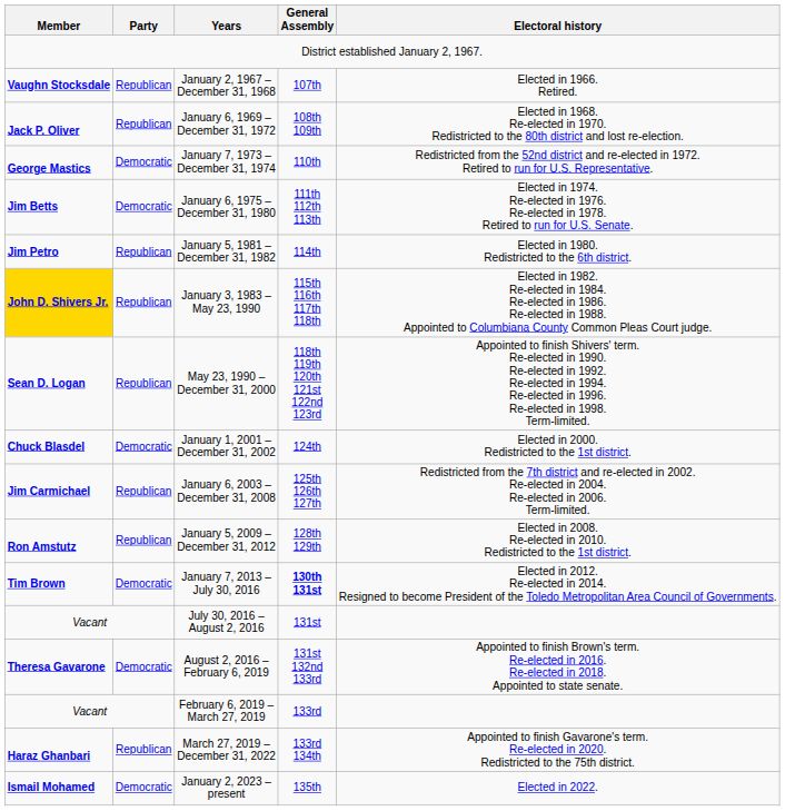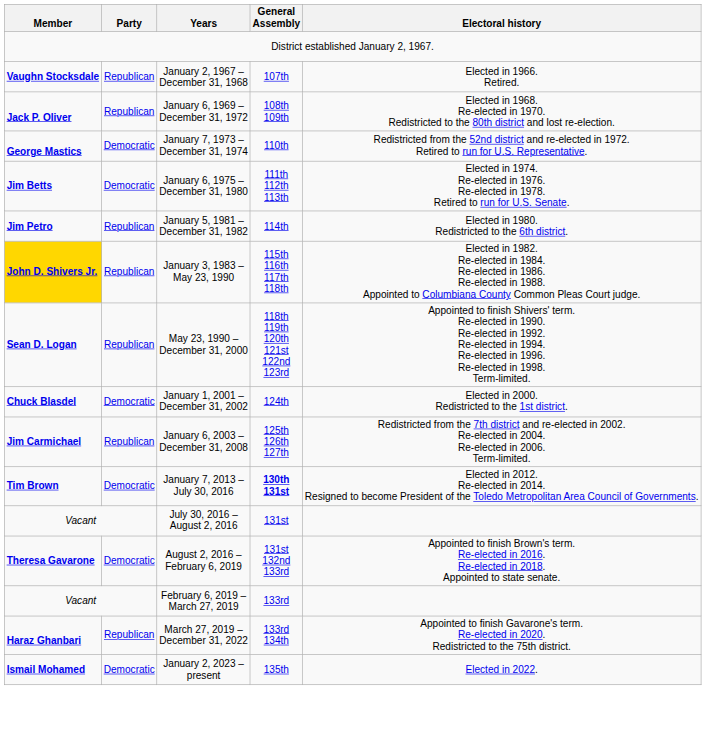- row: Ron Amstutz | Republican | January 5, 2009 – December 31, 2012 | 128th 129th | Elected in 2008. Re-elected in 2010. Redistricted to the 1st district.
